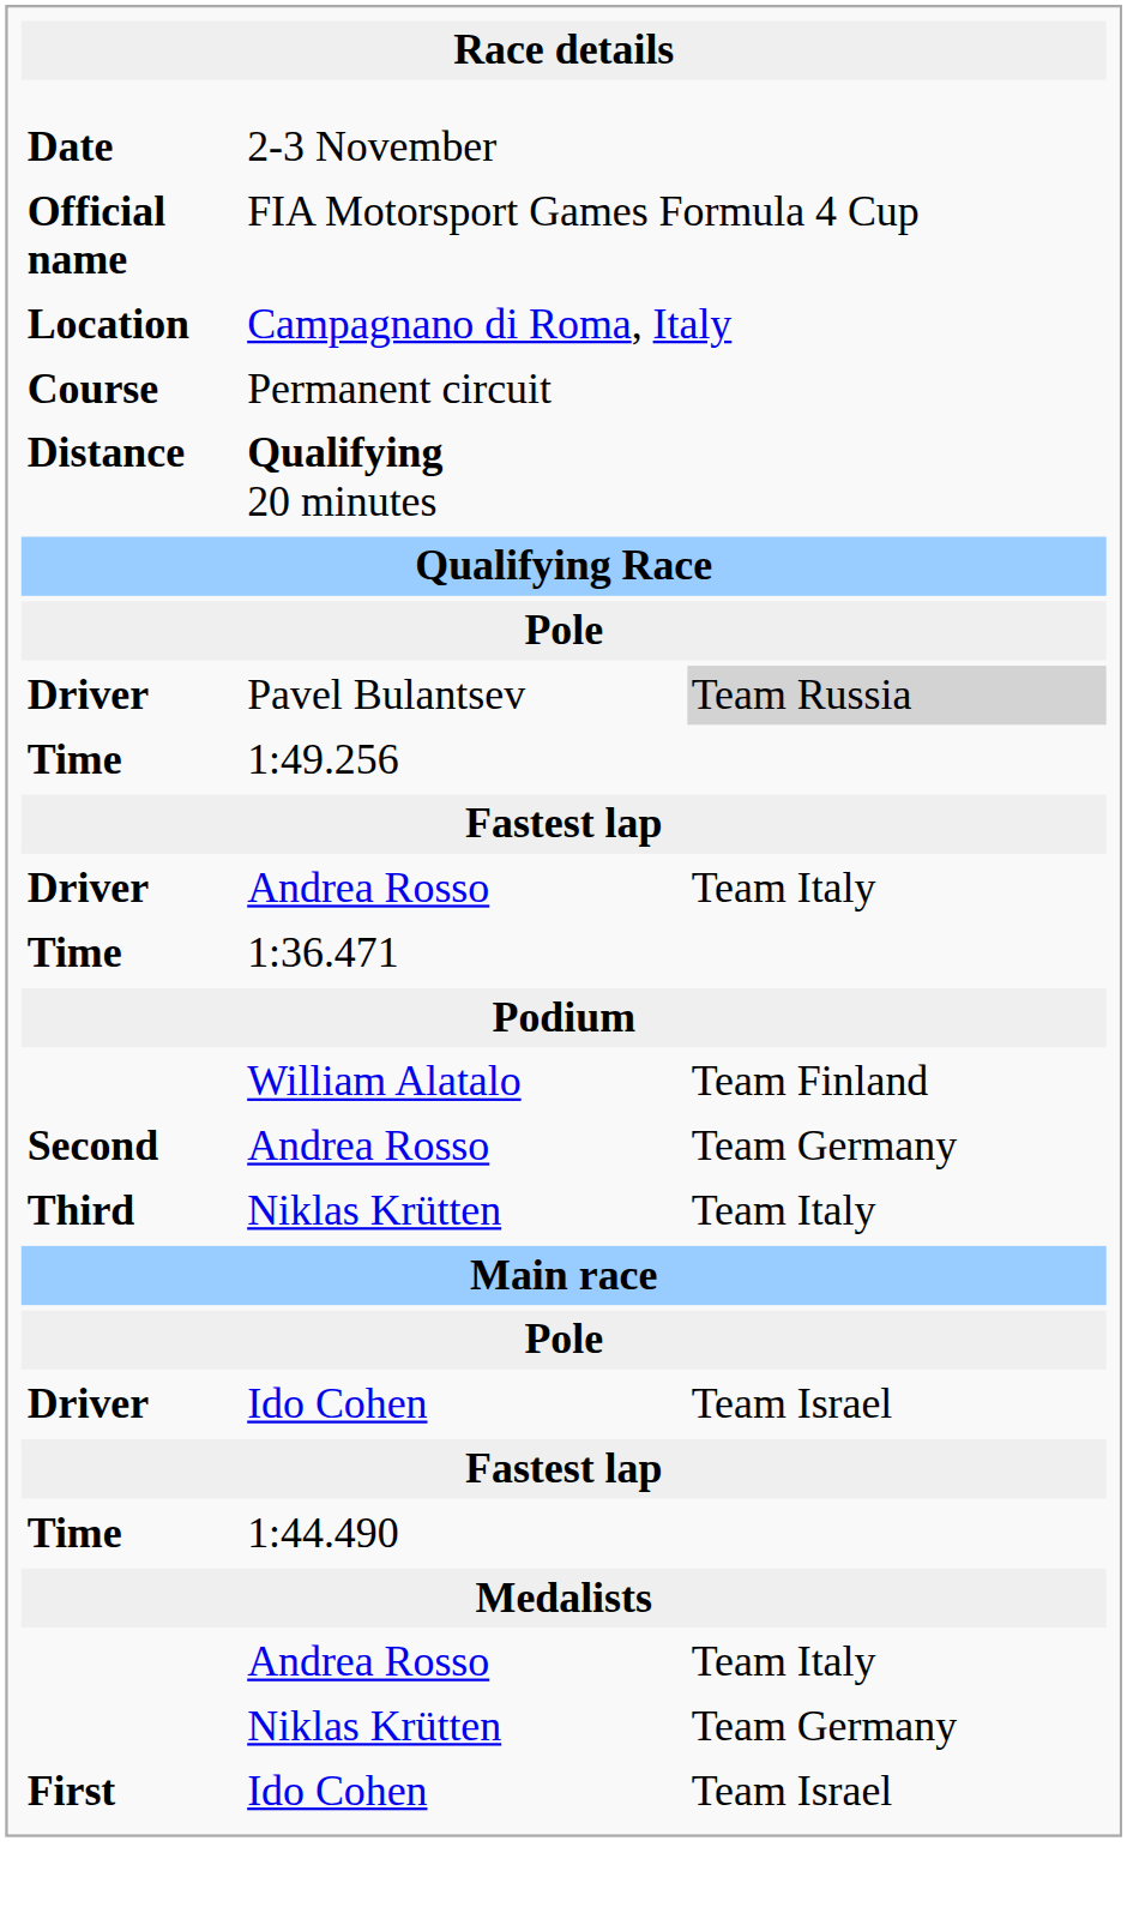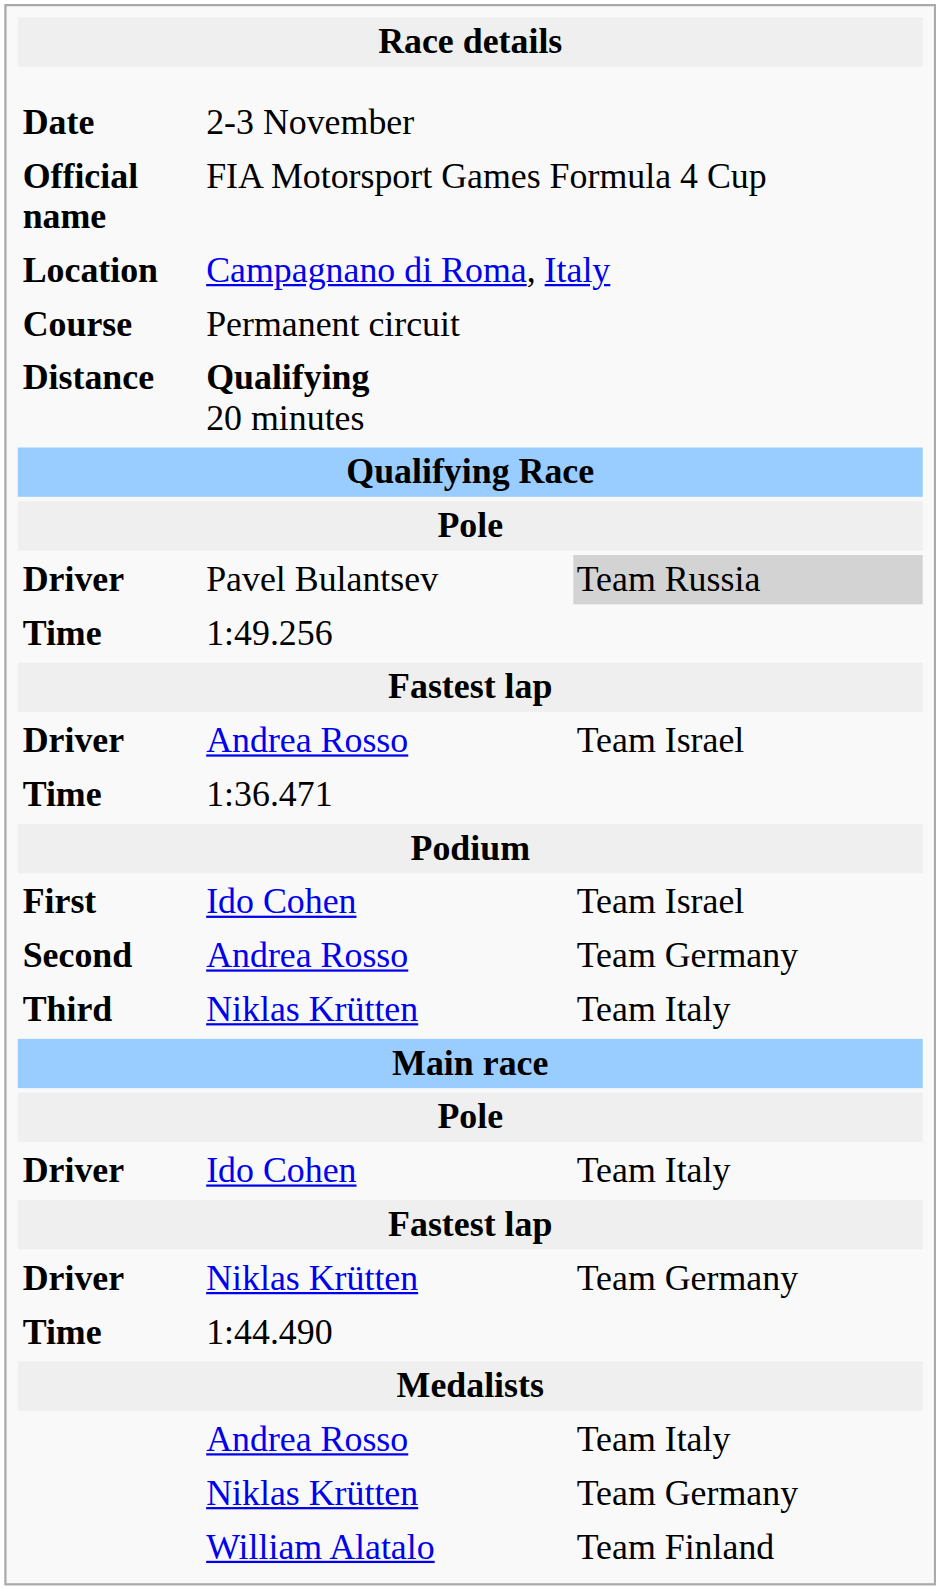Driver / Andrea Rosso | column 3: Team Italy -> Team Israel
rows swapped: First / Ido Cohen <-> William Alatalo
Driver / Ido Cohen | column 3: Team Israel -> Team Italy
+ row: Driver | Niklas Krütten | Team Germany
